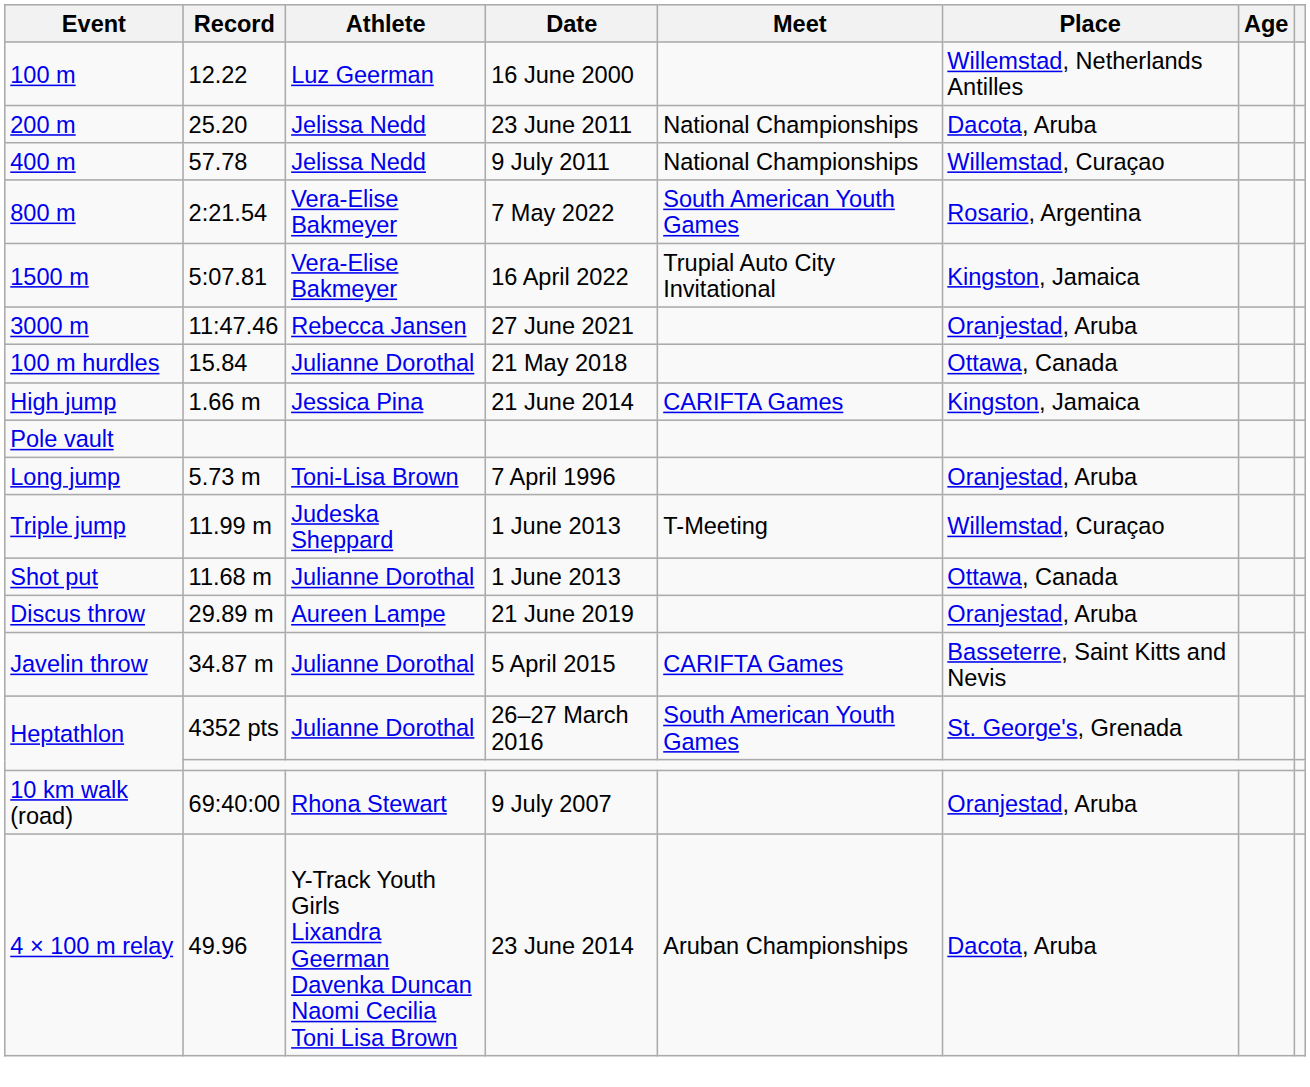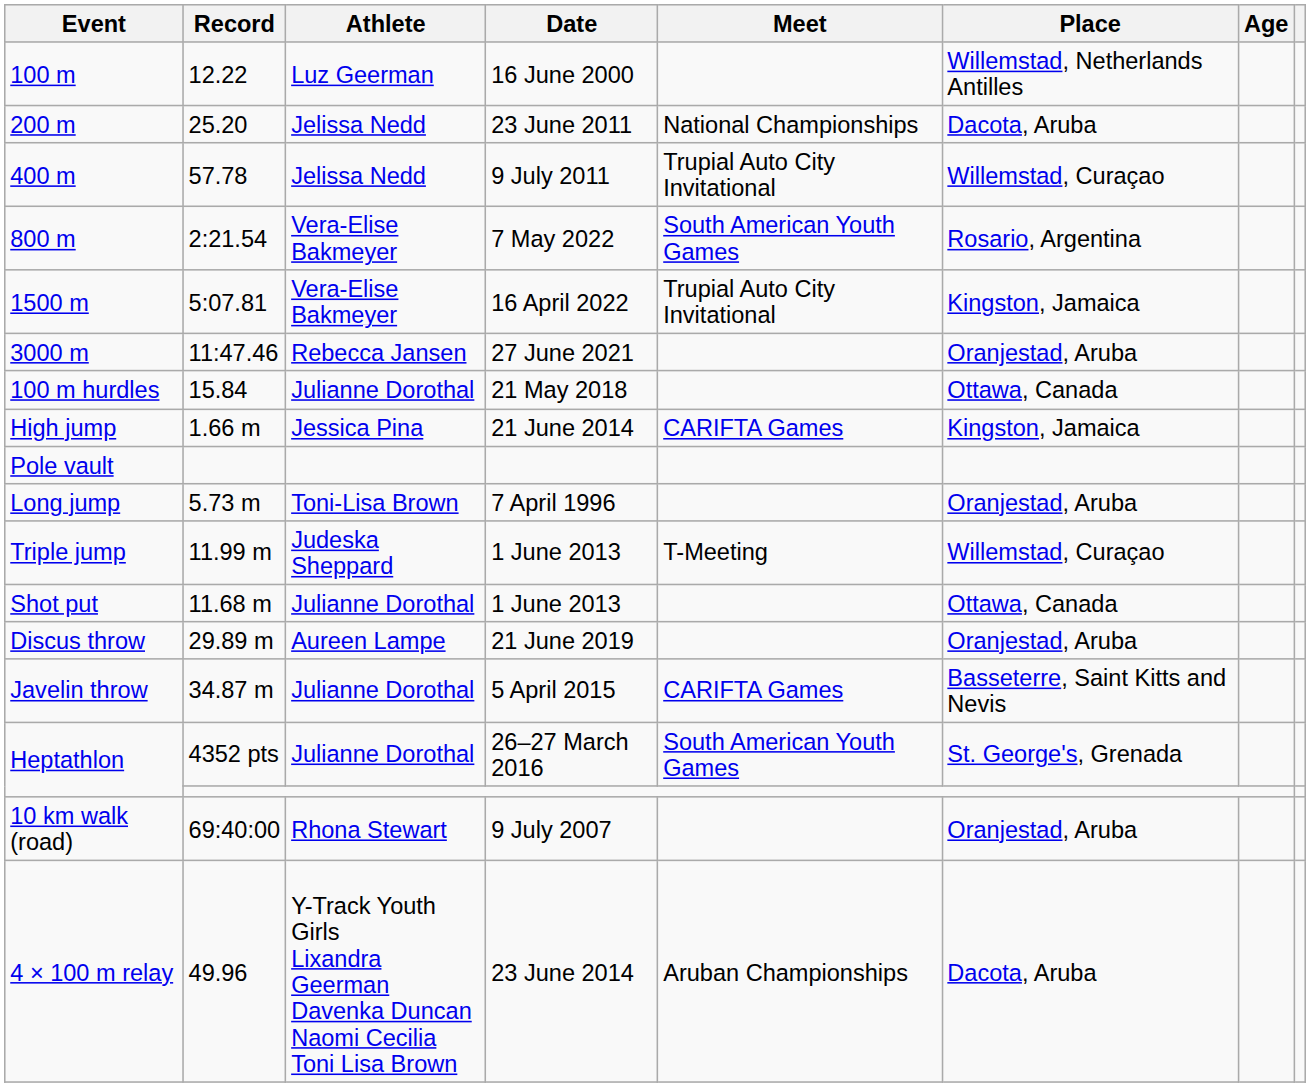400 m | Meet: National Championships -> Trupial Auto City Invitational
